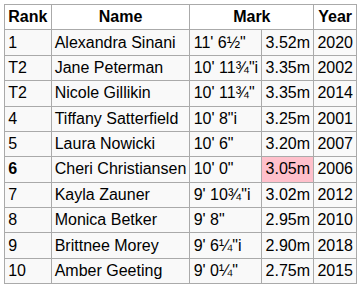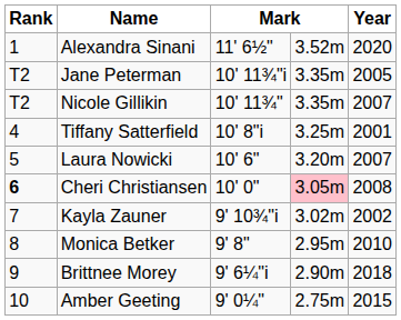Jane Peterman | Year: 2002 -> 2005
Nicole Gillikin | Year: 2014 -> 2007
Cheri Christiansen | Year: 2006 -> 2008
Kayla Zauner | Year: 2012 -> 2002
